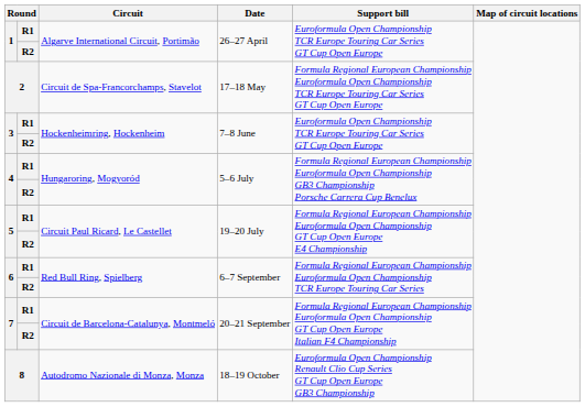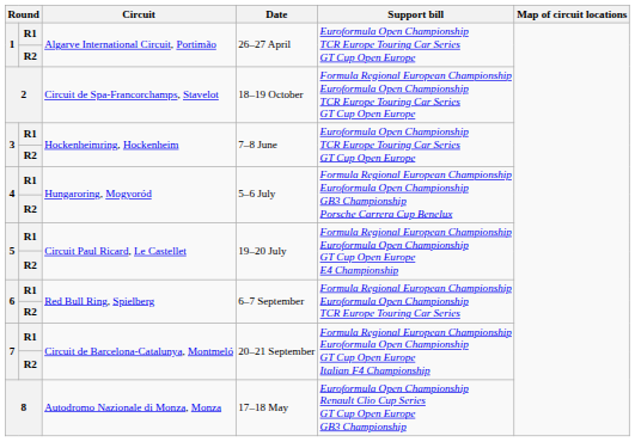2 | Date: 17–18 May -> 18–19 October
8 | Date: 18–19 October -> 17–18 May
